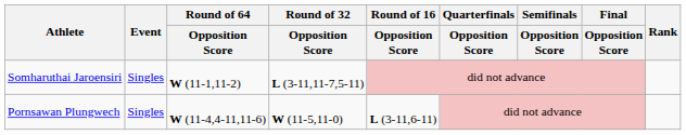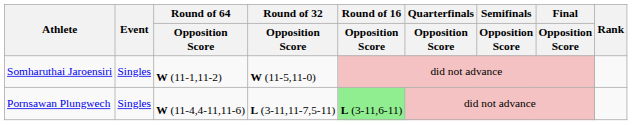Somharuthai Jaroensiri | Round of 32 / Opposition Score: L (3-11,11-7,5-11) -> W (11-5,11-0)
Pornsawan Plungwech | Round of 32 / Opposition Score: W (11-5,11-0) -> L (3-11,11-7,5-11)
Pornsawan Plungwech | Round of 16 / Opposition Score: no background -> lightgreen background
